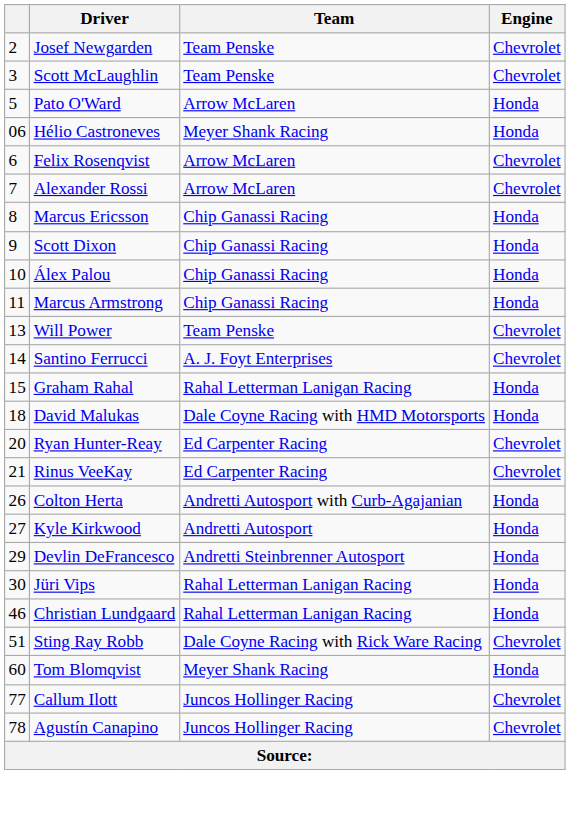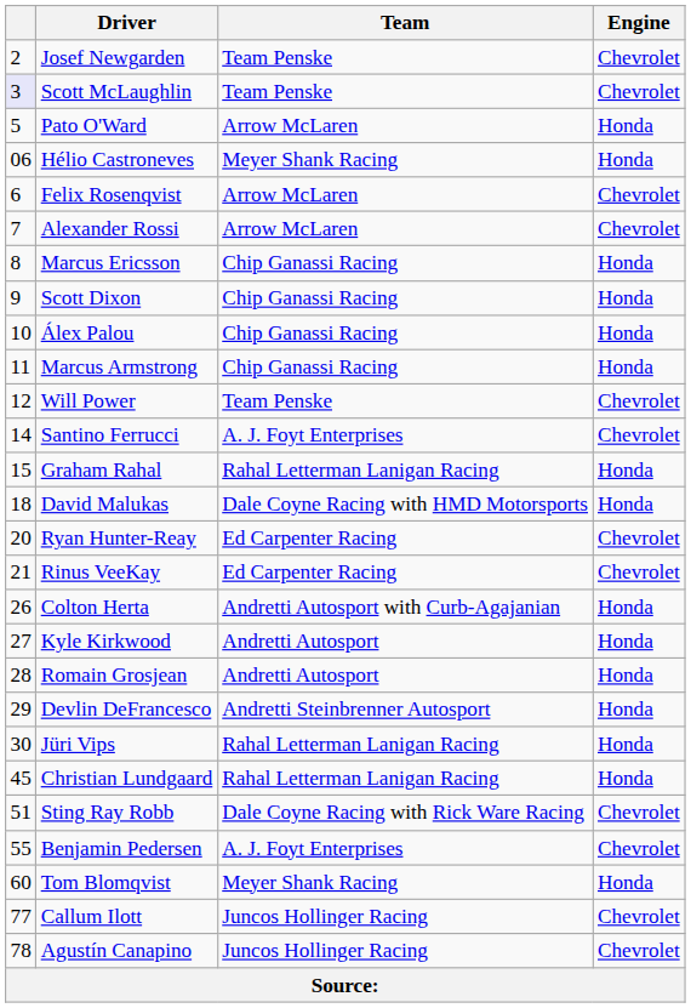Scott McLaughlin | column 1: no background -> lavender background
Will Power | column 1: 13 -> 12
+ row: 28 | Romain Grosjean | Andretti Autosport | Honda
Christian Lundgaard | column 1: 46 -> 45
+ row: 55 | Benjamin Pedersen | A. J. Foyt Enterprises | Chevrolet
